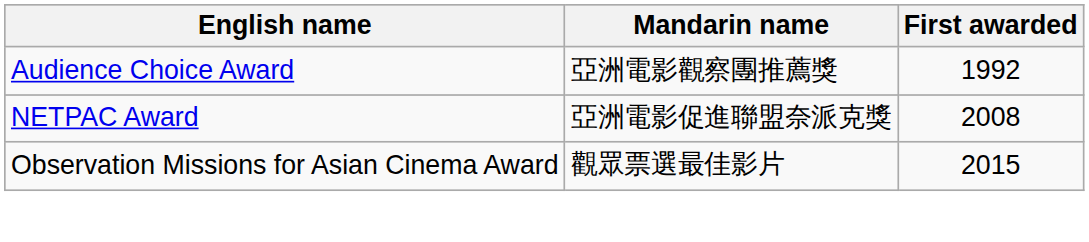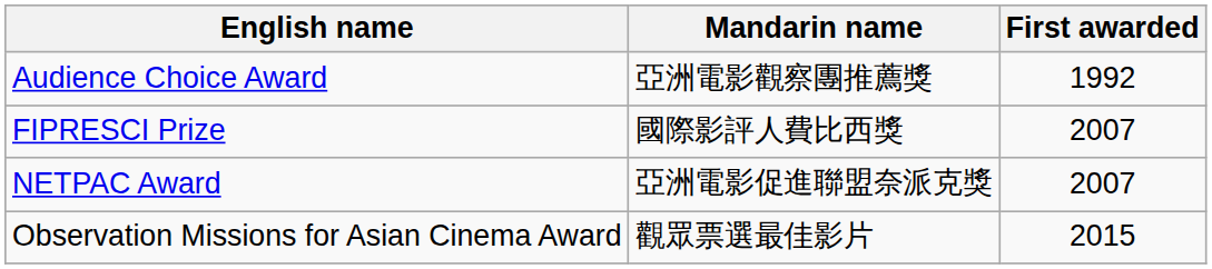+ row: FIPRESCI Prize | 國際影評人費比西獎 | 2007
NETPAC Award | First awarded: 2008 -> 2007
